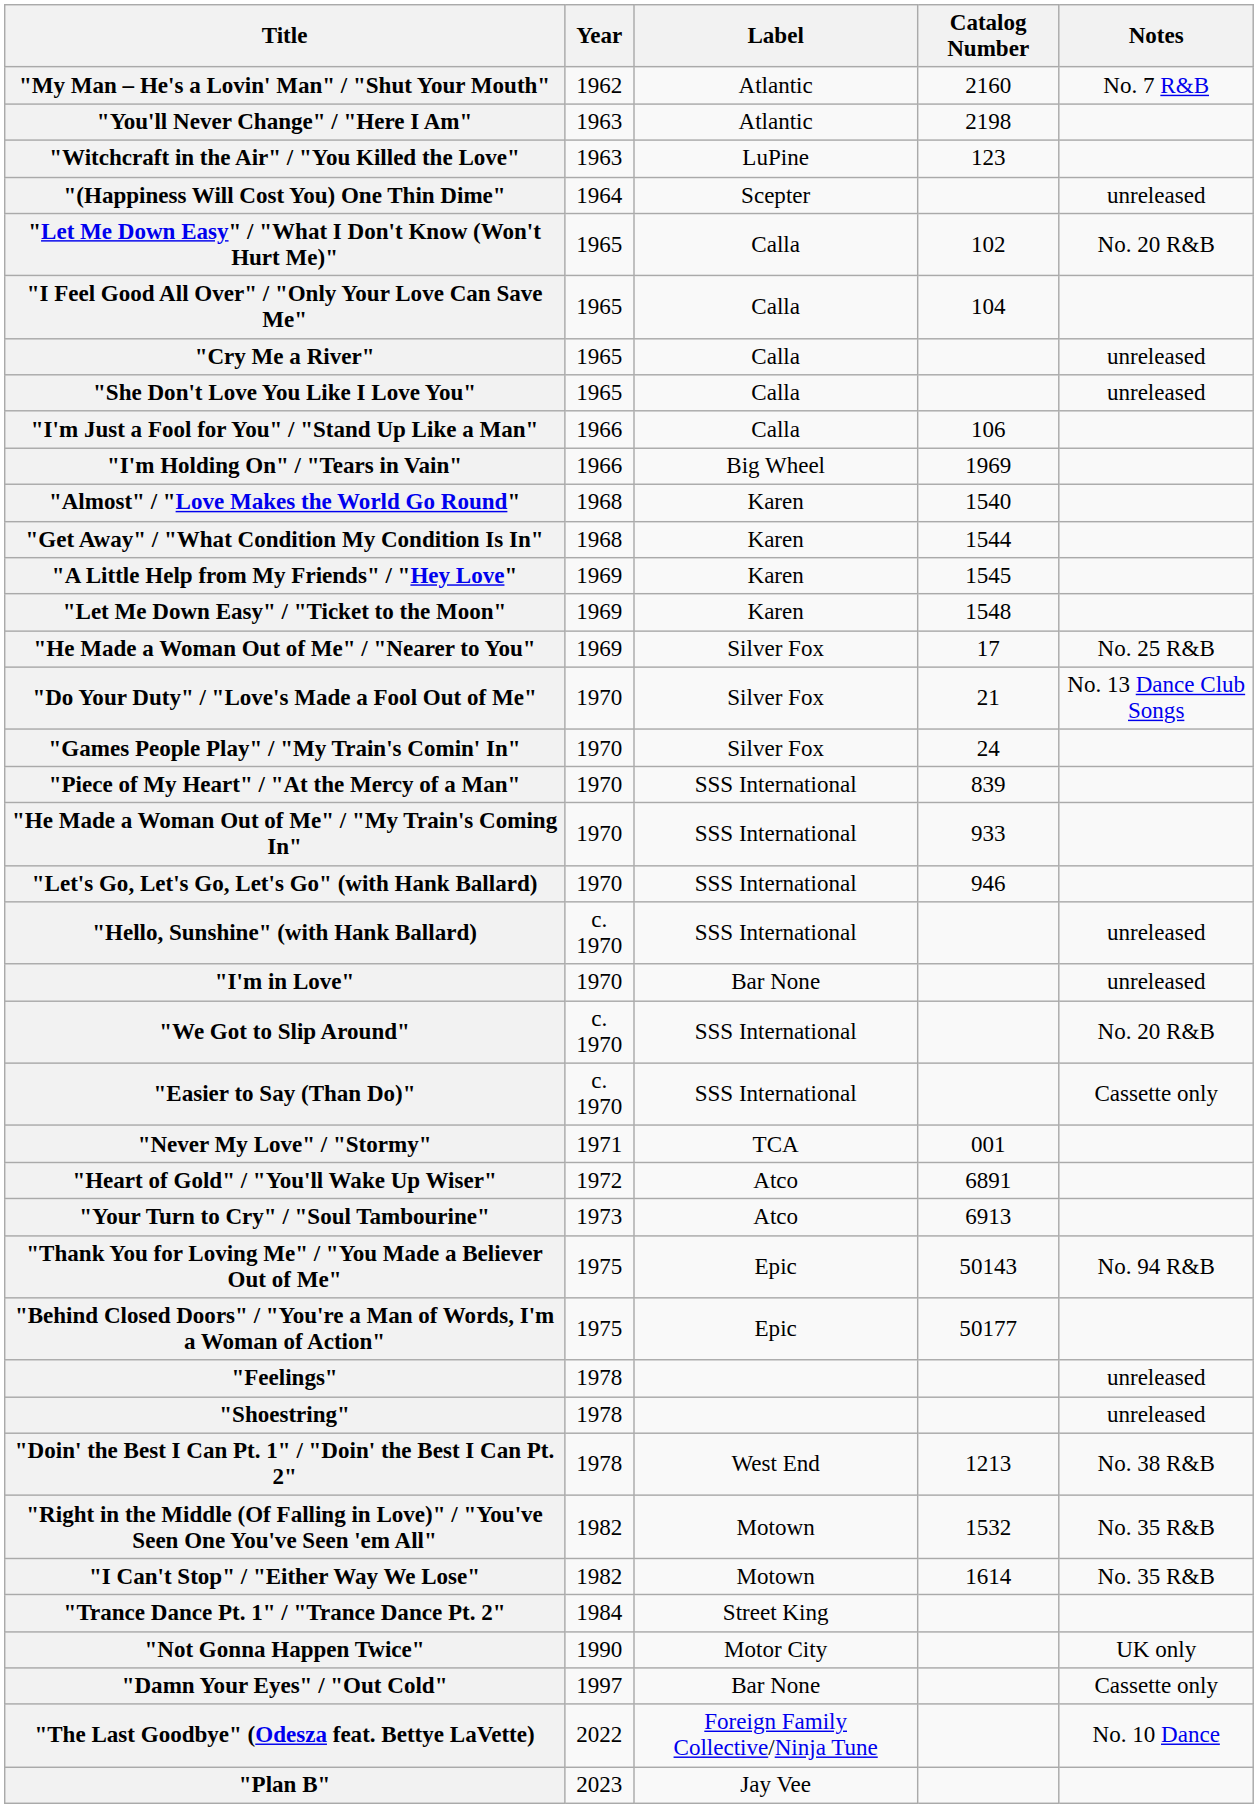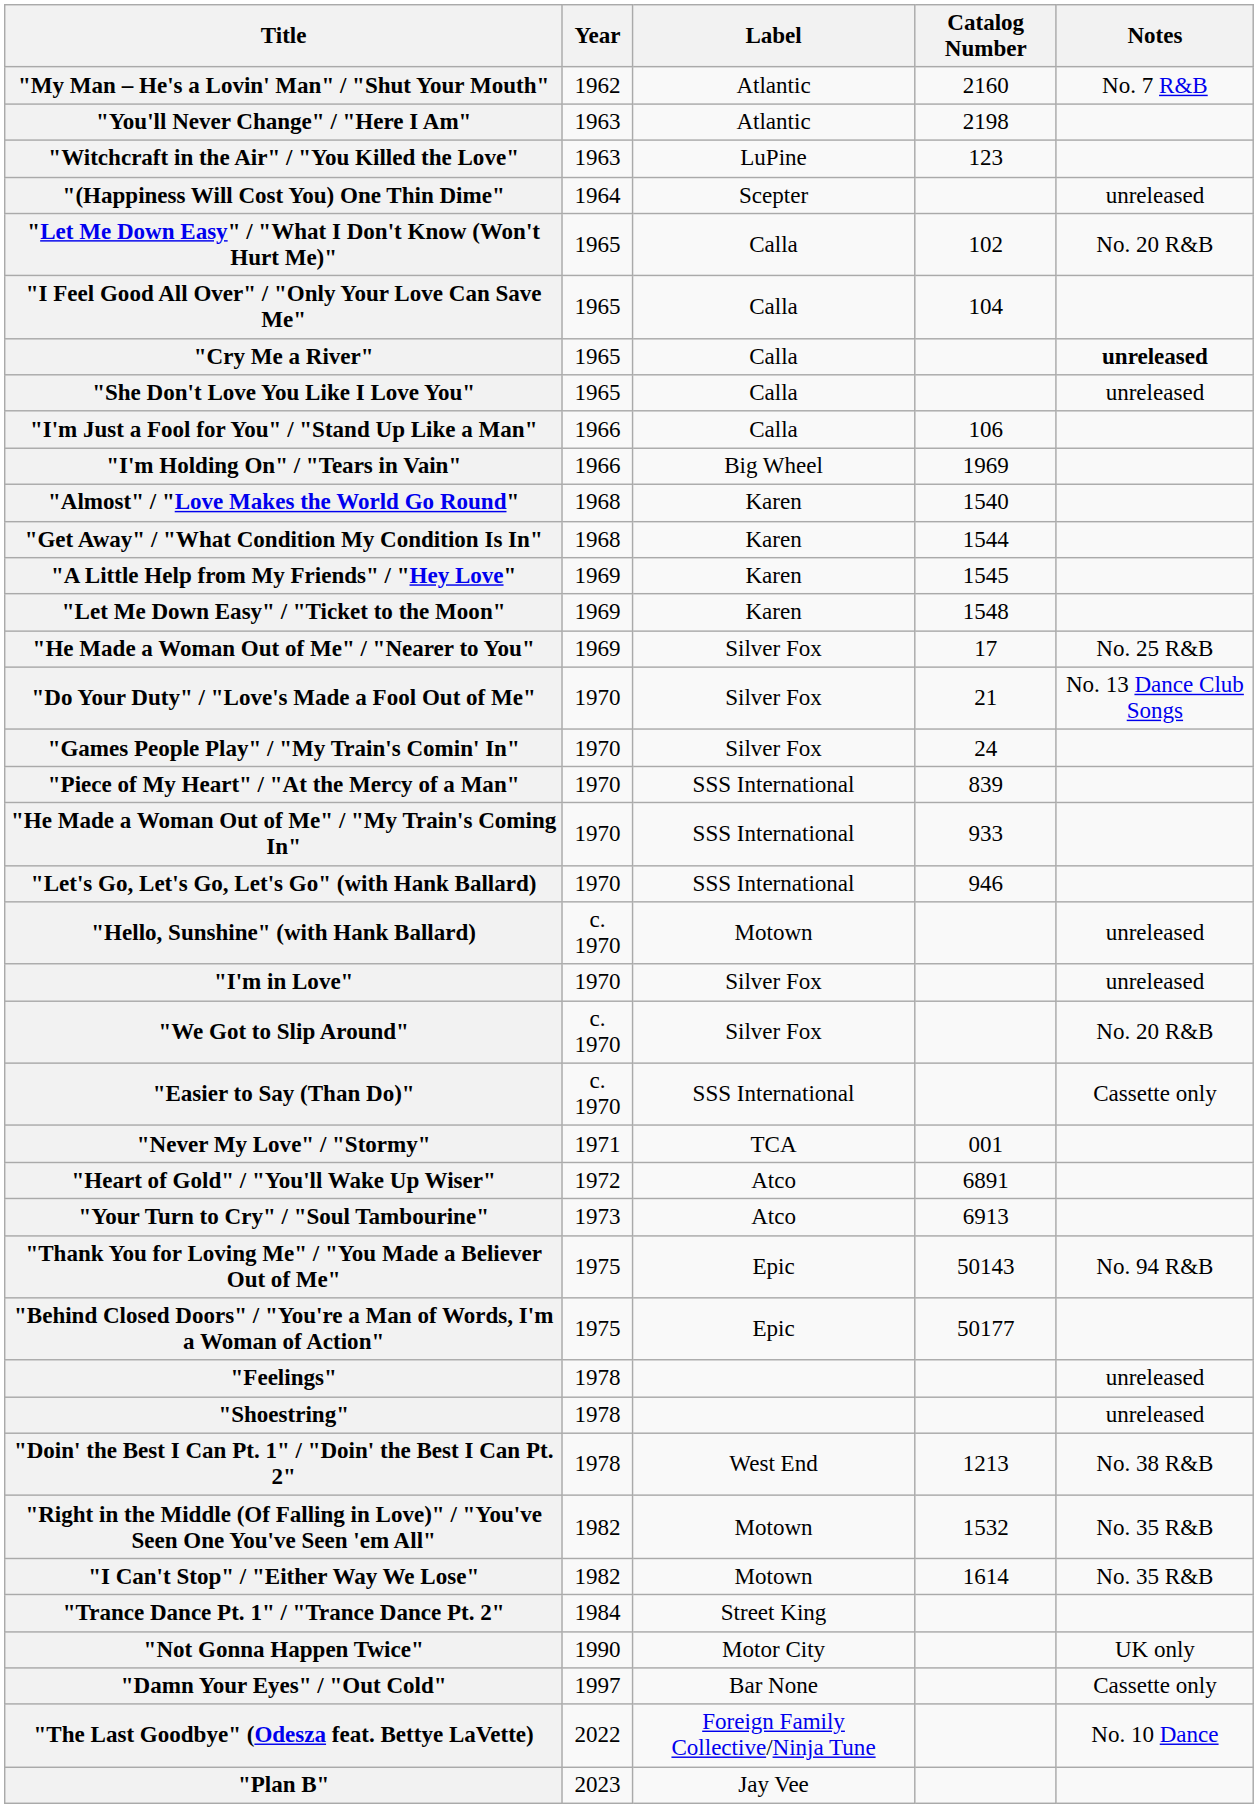"Cry Me a River" | Notes: normal -> bold
"Hello, Sunshine" (with Hank Ballard) | Label: SSS International -> Motown
"I'm in Love" | Label: Bar None -> Silver Fox
"We Got to Slip Around" | Label: SSS International -> Silver Fox
